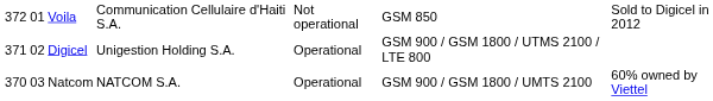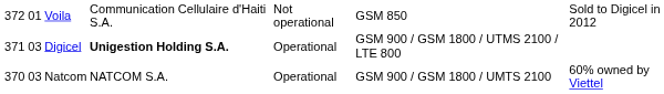Digicel | column 2: 02 -> 03
Digicel | column 4: normal -> bold
